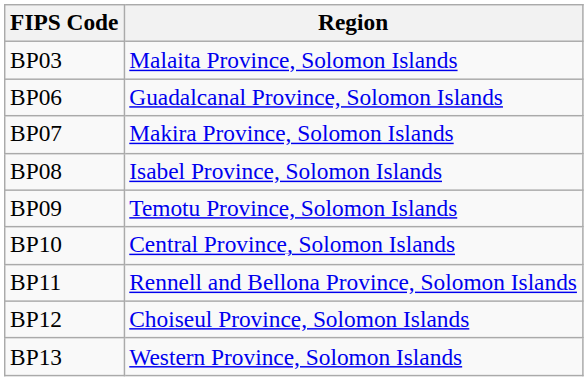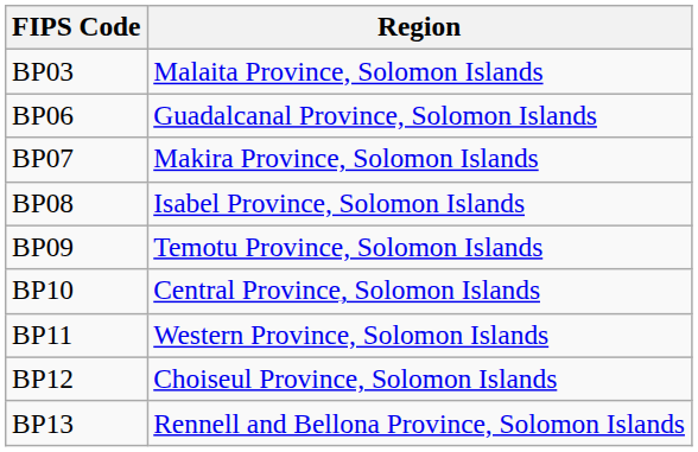BP11 | Region: Rennell and Bellona Province, Solomon Islands -> Western Province, Solomon Islands
BP13 | Region: Western Province, Solomon Islands -> Rennell and Bellona Province, Solomon Islands
